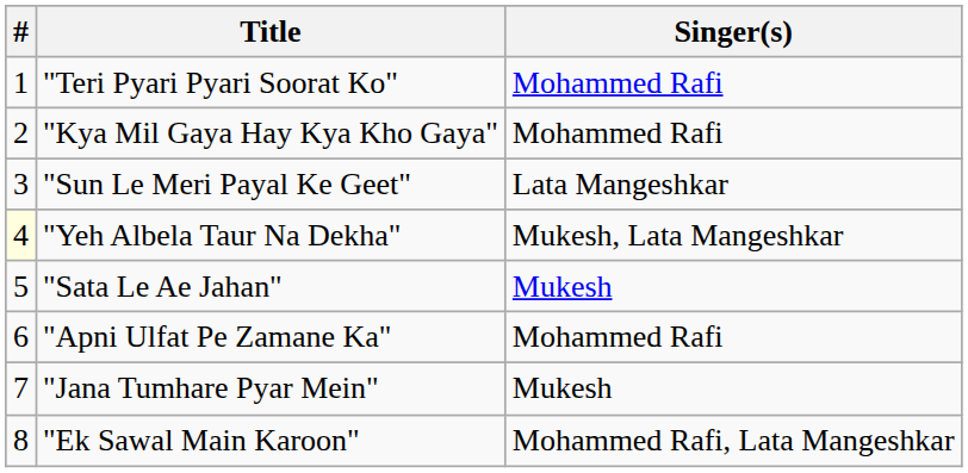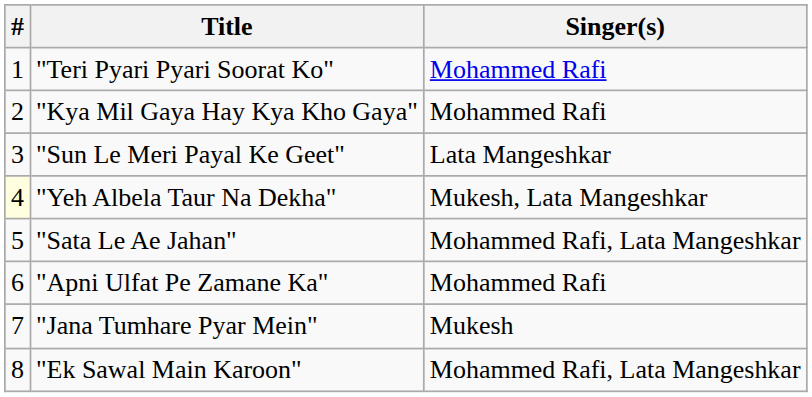"Sata Le Ae Jahan" | Singer(s): Mukesh -> Mohammed Rafi, Lata Mangeshkar
